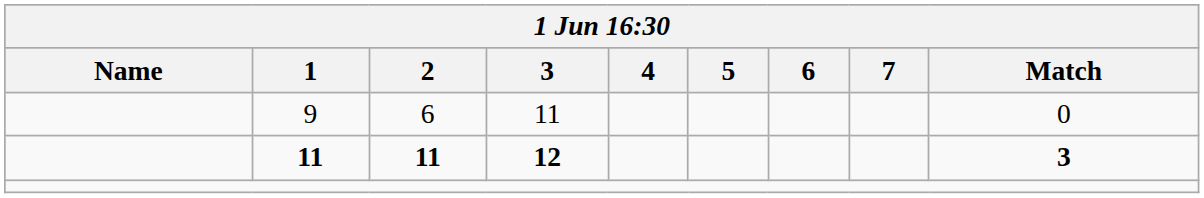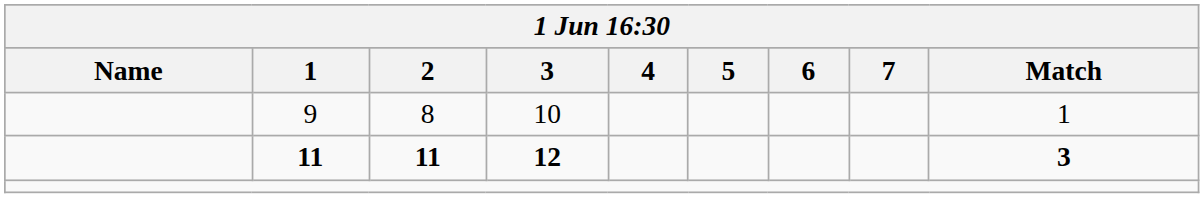9 | 2: 6 -> 8
9 | 3: 11 -> 10
9 | Match: 0 -> 1
